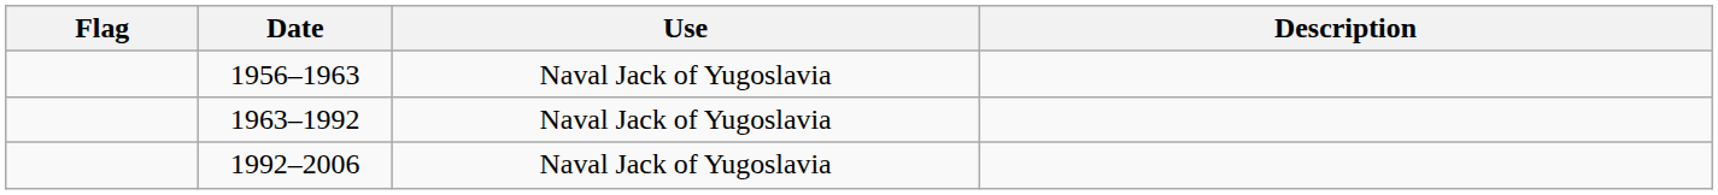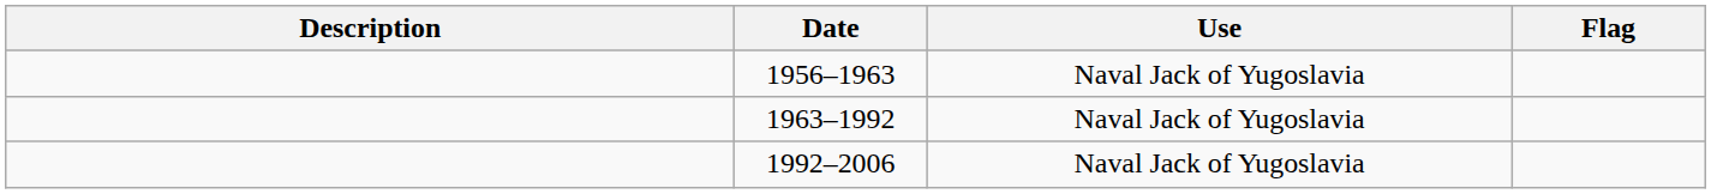columns swapped: Flag <-> Description
